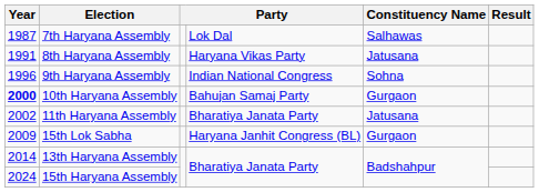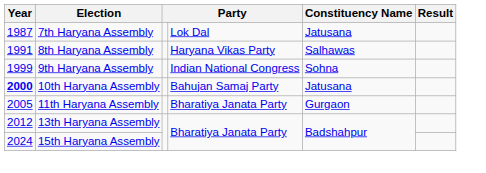7th Haryana Assembly | Constituency Name: Salhawas -> Jatusana
8th Haryana Assembly | Constituency Name: Jatusana -> Salhawas
9th Haryana Assembly | Year: 1996 -> 1999
10th Haryana Assembly | Constituency Name: Gurgaon -> Jatusana
11th Haryana Assembly | Year: 2002 -> 2005
11th Haryana Assembly | Constituency Name: Jatusana -> Gurgaon
- row: 2009 | 15th Lok Sabha | Haryana Janhit Congress (BL) | Gurgaon
13th Haryana Assembly | Year: 2014 -> 2012
